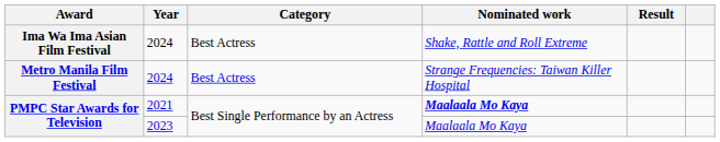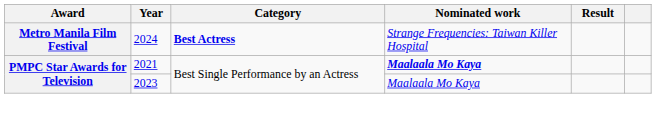- row: Ima Wa Ima Asian Film Festival | 2024 | Best Actress | Shake, Rattle and Roll Extreme
Metro Manila Film Festival | Category: normal -> bold
